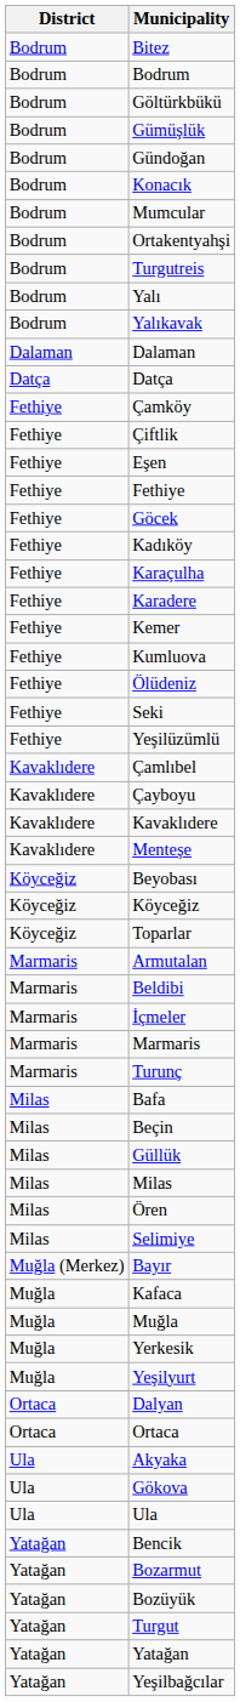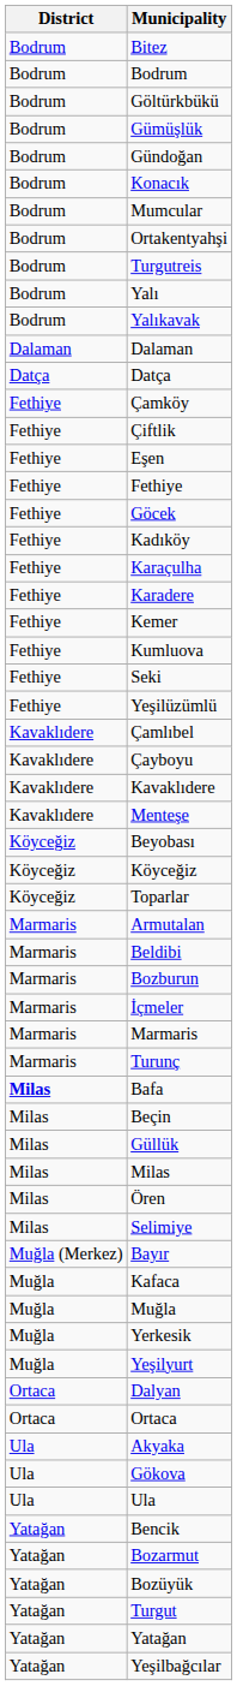- row: Fethiye | Ölüdeniz
+ row: Marmaris | Bozburun
Bafa | District: normal -> bold
